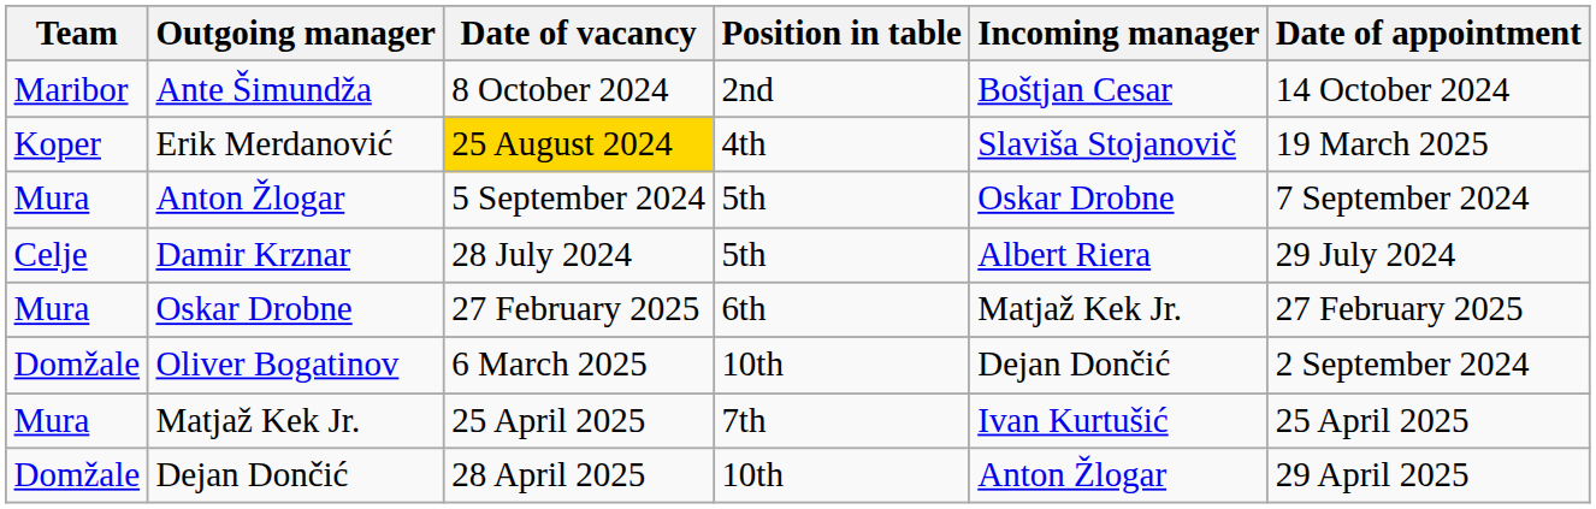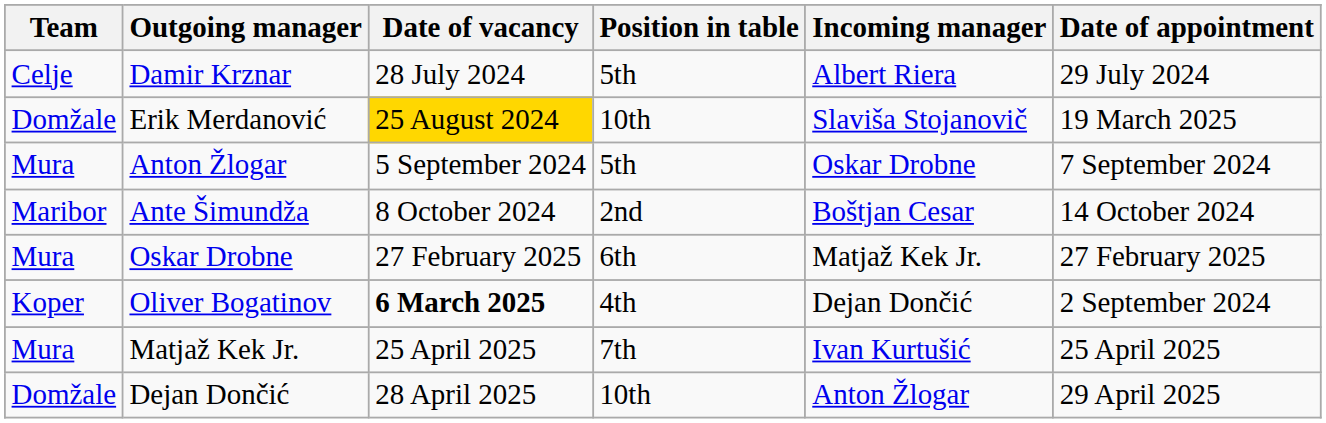rows swapped: Damir Krznar <-> Ante Šimundža
Erik Merdanović | Team: Koper -> Domžale
Erik Merdanović | Position in table: 4th -> 10th
Oliver Bogatinov | Team: Domžale -> Koper
Oliver Bogatinov | Date of vacancy: normal -> bold
Oliver Bogatinov | Position in table: 10th -> 4th
